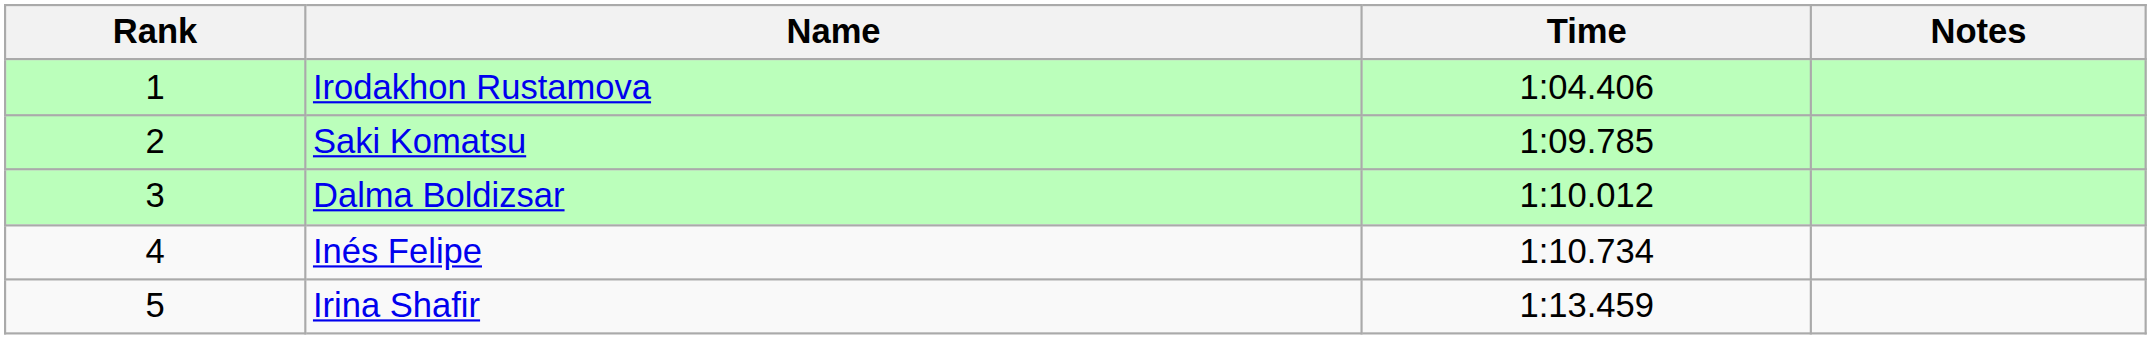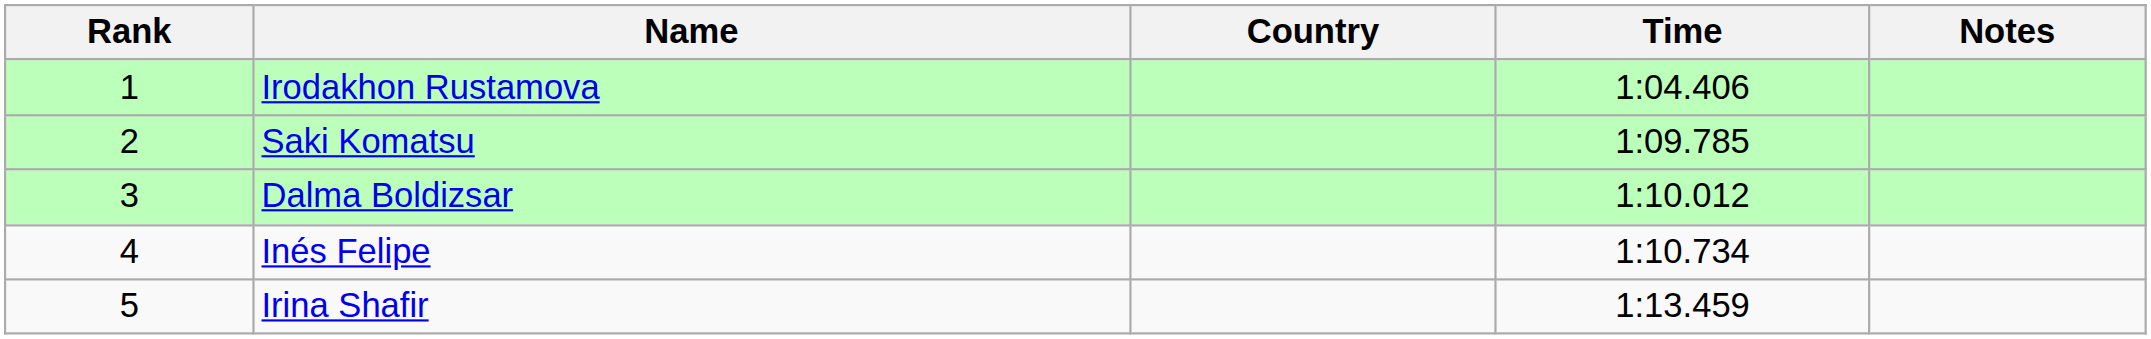+ column: Country
